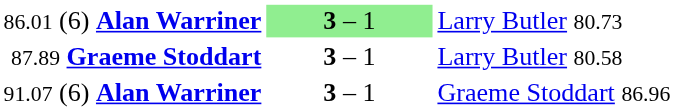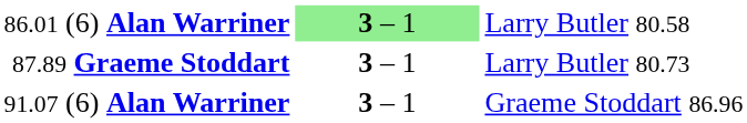86.01 (6) Alan Warriner | column 3: Larry Butler 80.73 -> Larry Butler 80.58
87.89 Graeme Stoddart | column 3: Larry Butler 80.58 -> Larry Butler 80.73
